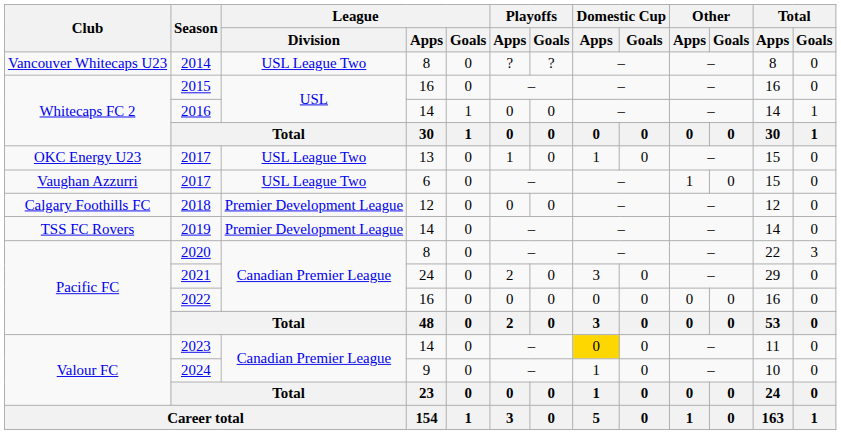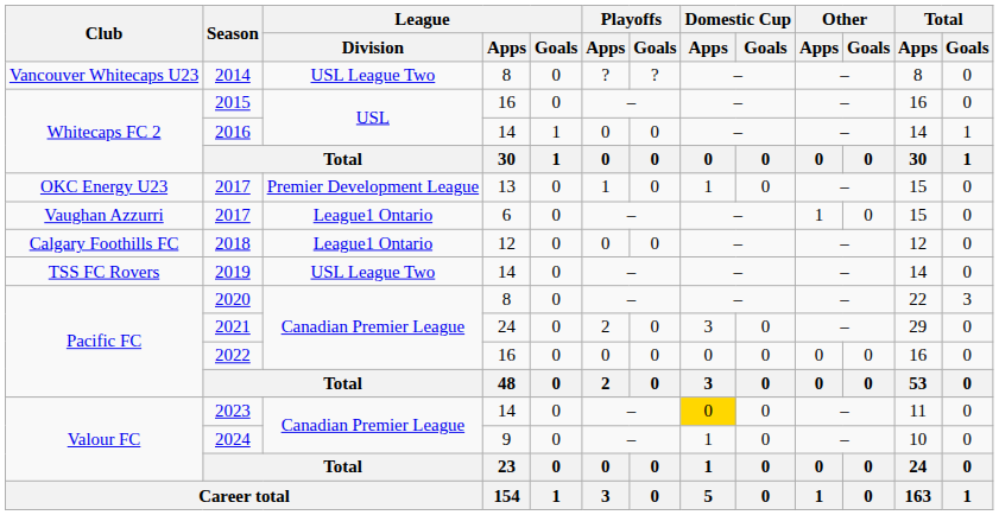OKC Energy U23 / 2017 | League / Division: USL League Two -> Premier Development League
Vaughan Azzurri / 2017 | League / Division: USL League Two -> League1 Ontario
2018 | League / Division: Premier Development League -> League1 Ontario
2019 | League / Division: Premier Development League -> USL League Two
